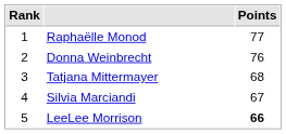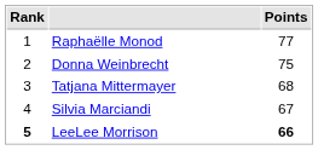Donna Weinbrecht | Points: 76 -> 75
LeeLee Morrison | Rank: normal -> bold
